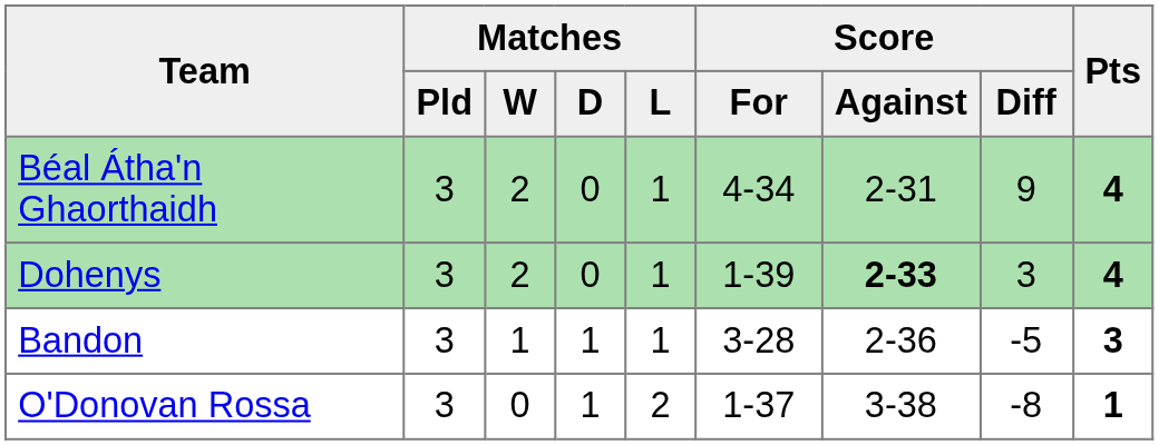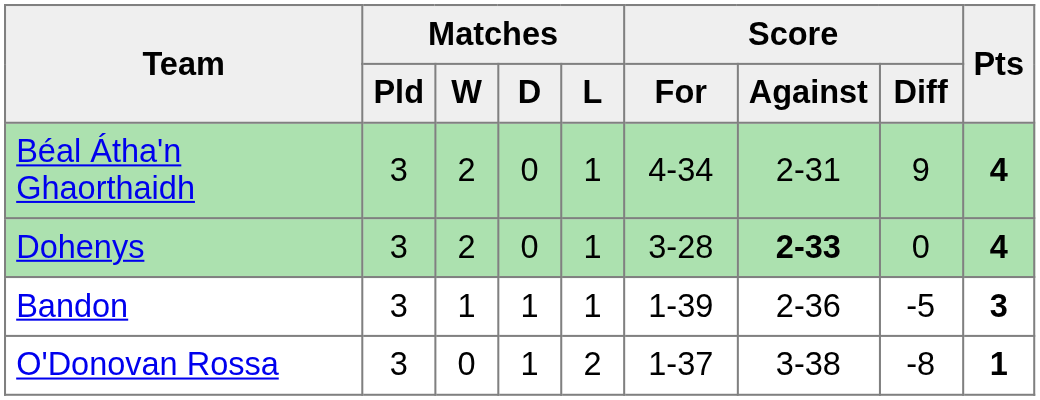Dohenys | Score / For: 1-39 -> 3-28
Dohenys | Score / Diff: 3 -> 0
Bandon | Score / For: 3-28 -> 1-39
